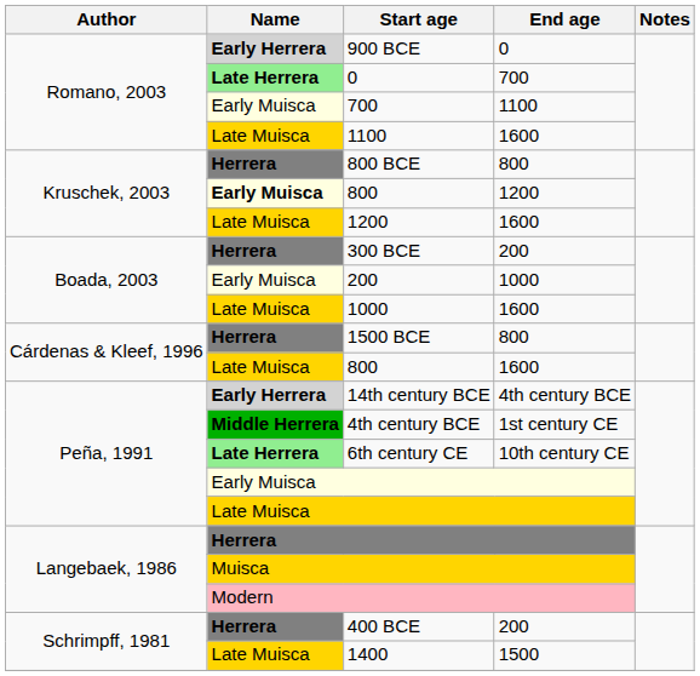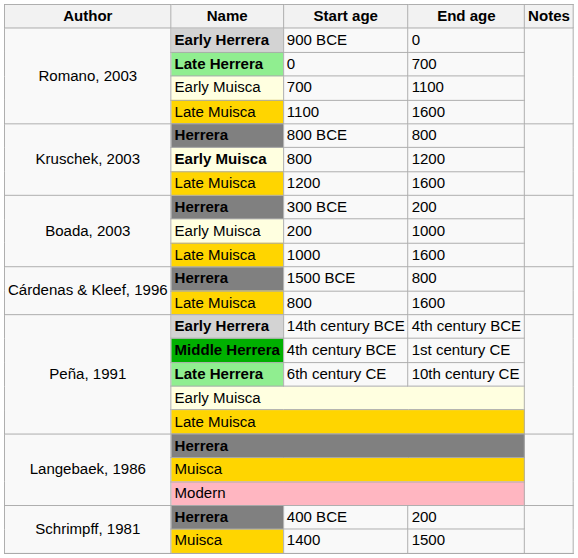1400 | Name: Late Muisca -> Muisca
